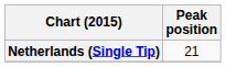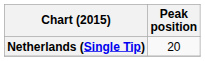Netherlands (Single Tip) | Peak position: 21 -> 20
